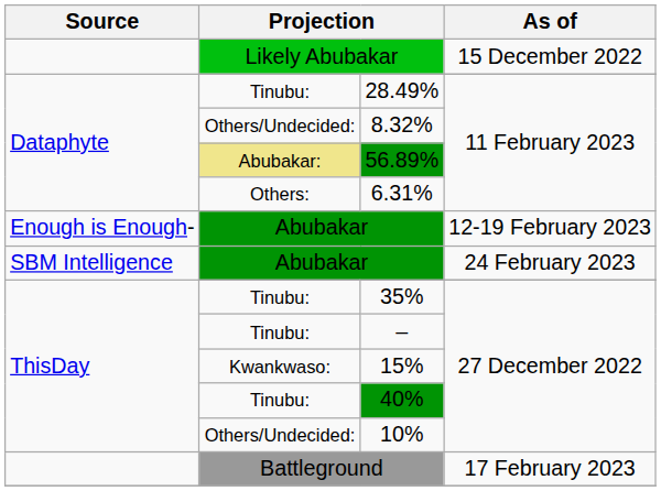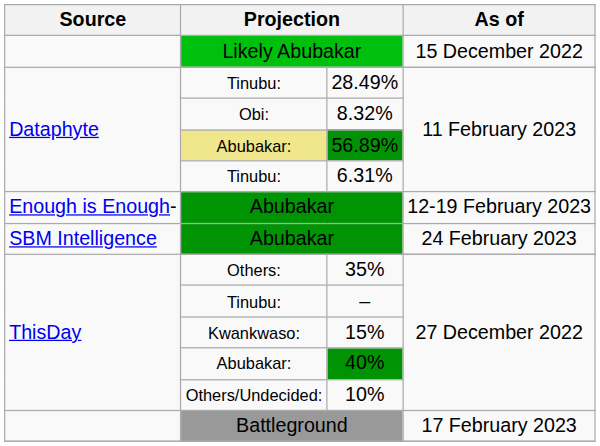8.32% | column 2: Others/Undecided: -> Obi:
6.31% | column 2: Others: -> Tinubu:
35% | column 2: Tinubu: -> Others:
40% | column 2: Tinubu: -> Abubakar:
